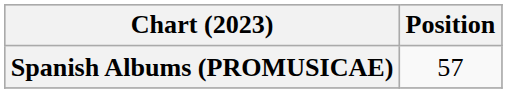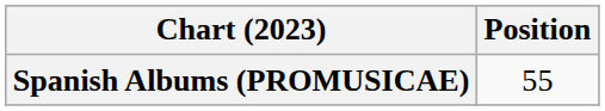Spanish Albums (PROMUSICAE) | Position: 57 -> 55
